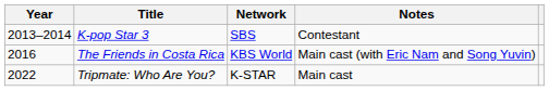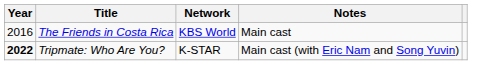- row: 2013–2014 | K-pop Star 3 | SBS | Contestant
The Friends in Costa Rica | Notes: Main cast (with Eric Nam and Song Yuvin) -> Main cast
Tripmate: Who Are You? | Year: normal -> bold
Tripmate: Who Are You? | Notes: Main cast -> Main cast (with Eric Nam and Song Yuvin)
